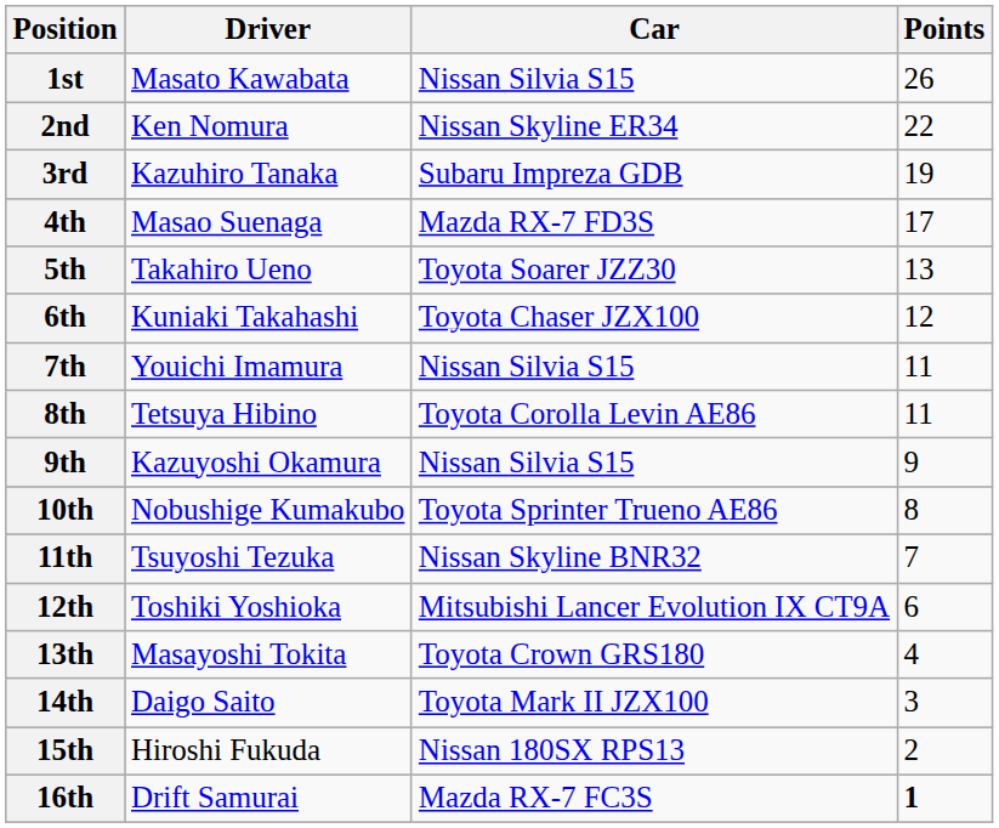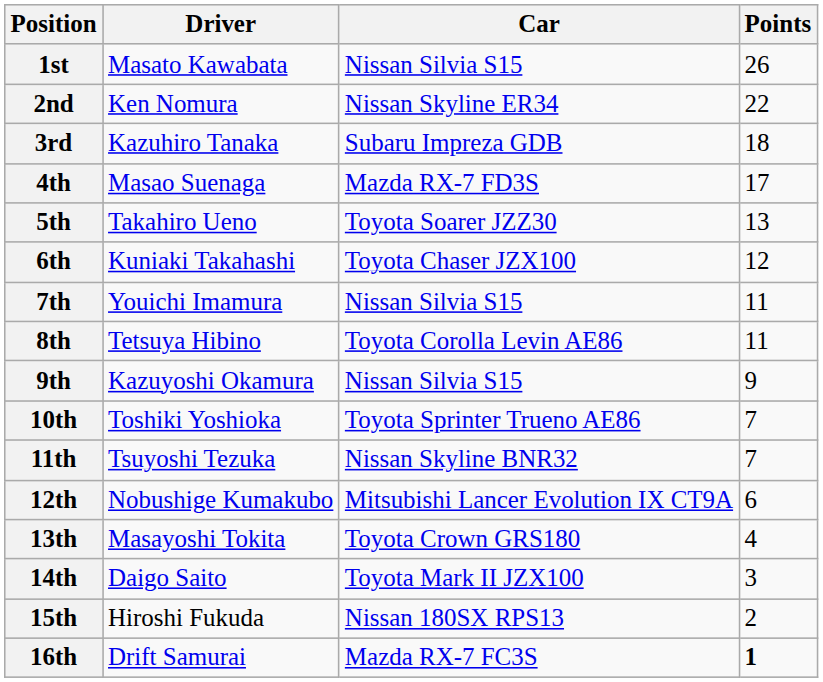3rd | Points: 19 -> 18
10th | Driver: Nobushige Kumakubo -> Toshiki Yoshioka
10th | Points: 8 -> 7
12th | Driver: Toshiki Yoshioka -> Nobushige Kumakubo
